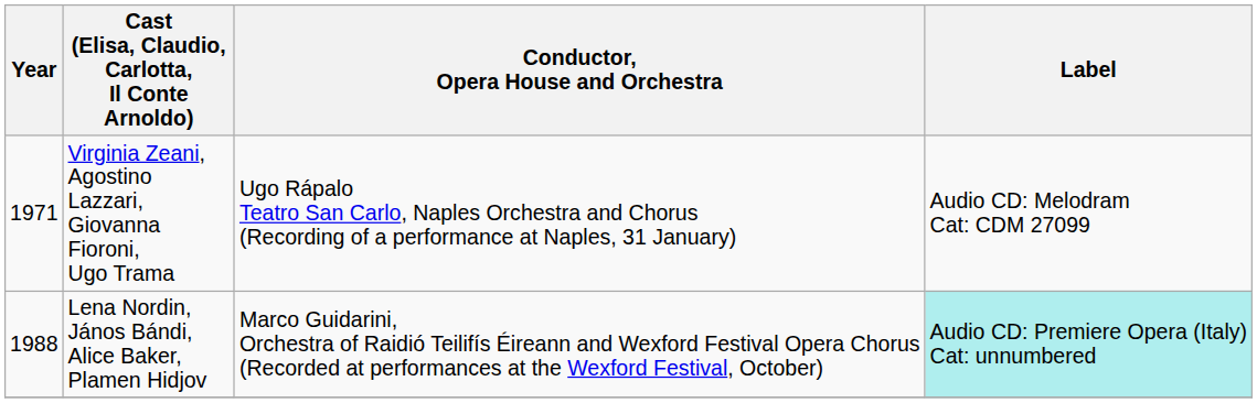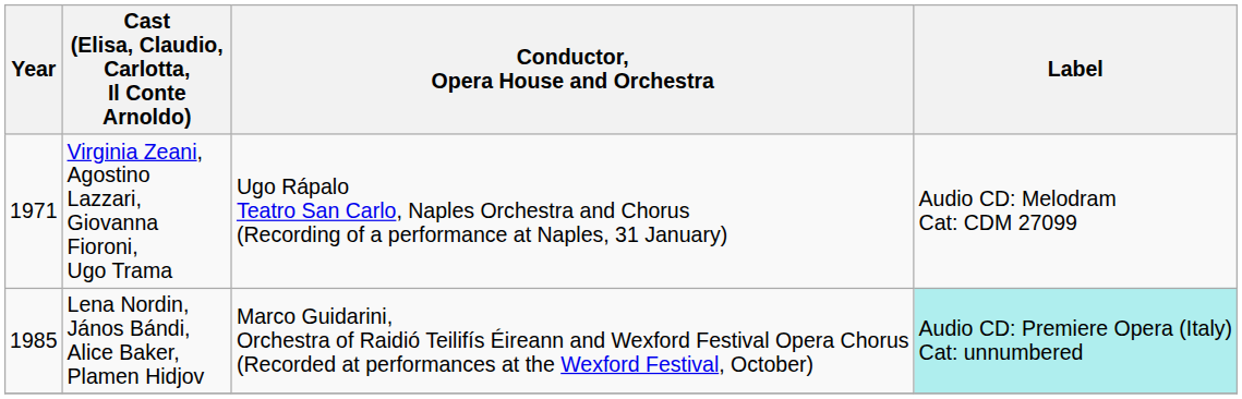Lena Nordin, János Bándi, Alice Baker, Plamen Hidjov | Year: 1988 -> 1985
